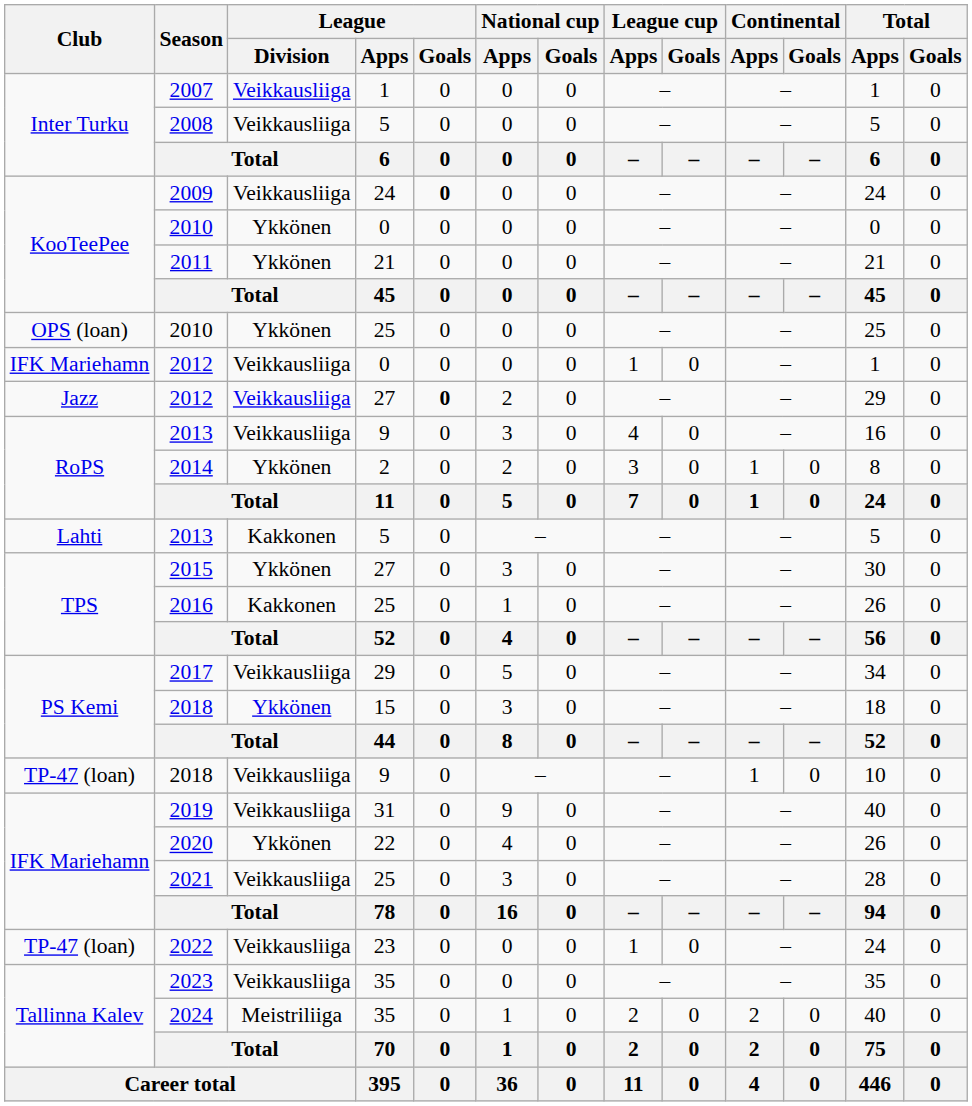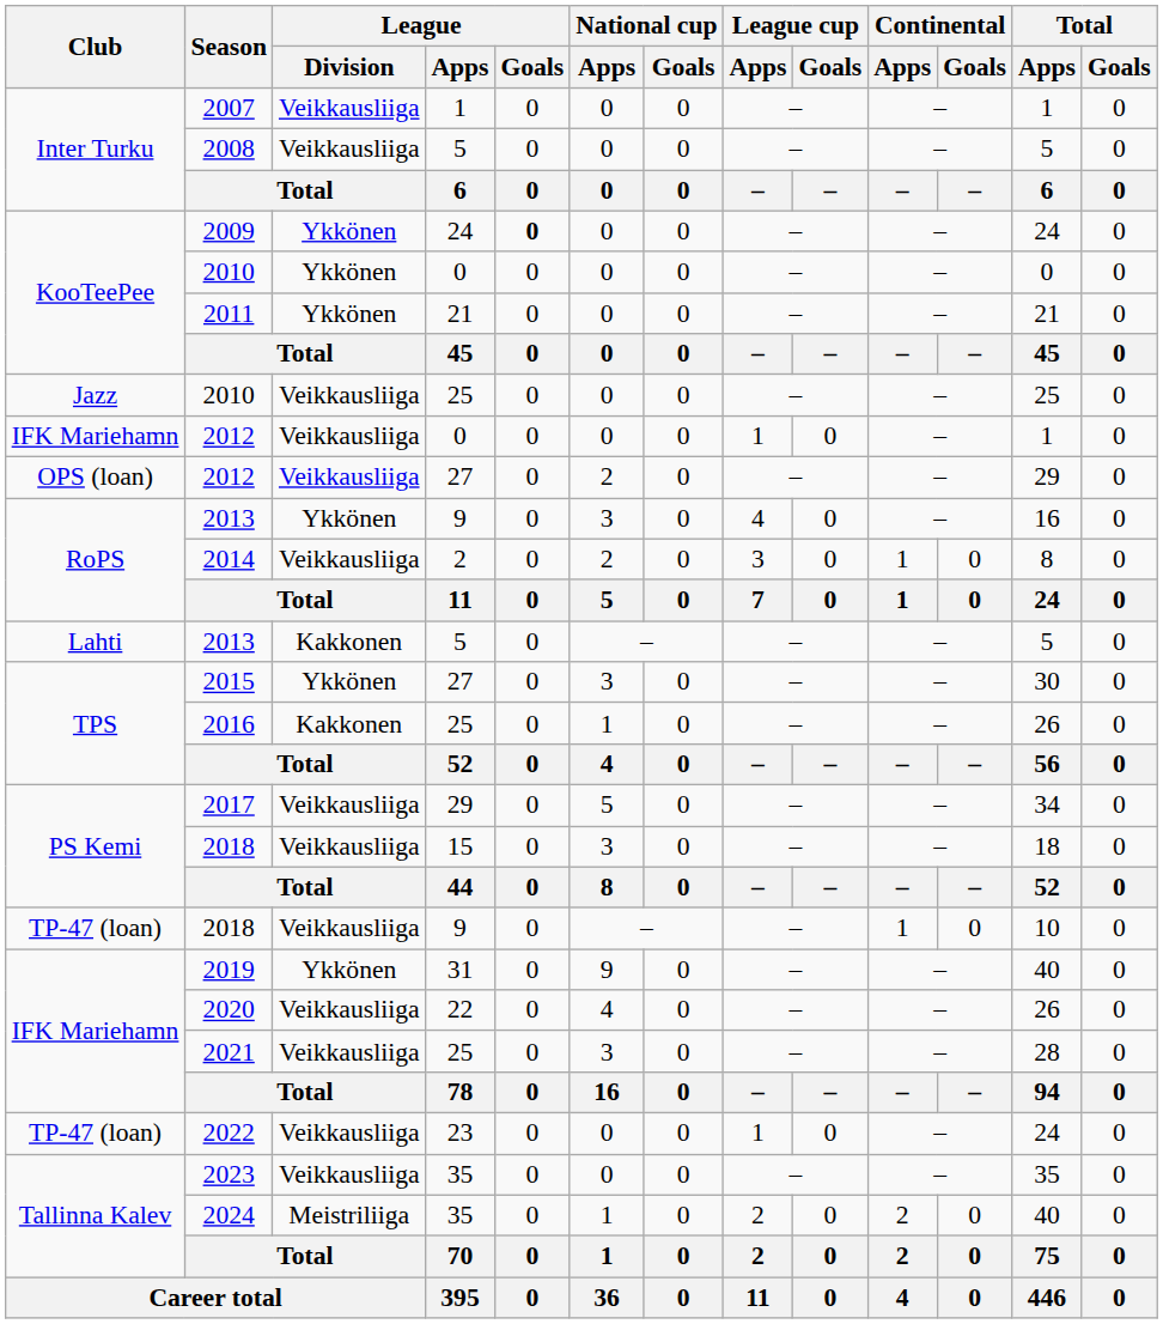2009 | League / Division: Veikkausliiga -> Ykkönen
2010 / 25 | Club: OPS (loan) -> Jazz
2010 / 25 | League / Division: Ykkönen -> Veikkausliiga
2012 / 27 | Club: Jazz -> OPS (loan)
2012 / 27 | League / Goals: bold -> normal
2013 / 9 | League / Division: Veikkausliiga -> Ykkönen
2014 | League / Division: Ykkönen -> Veikkausliiga
2018 / 15 | League / Division: Ykkönen -> Veikkausliiga
2019 | League / Division: Veikkausliiga -> Ykkönen
2020 | League / Division: Ykkönen -> Veikkausliiga
